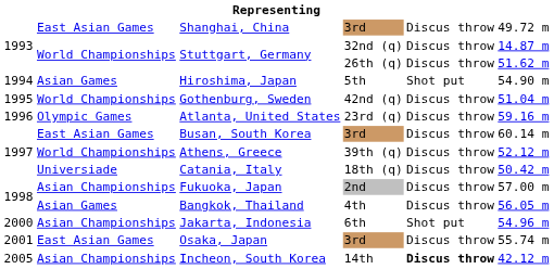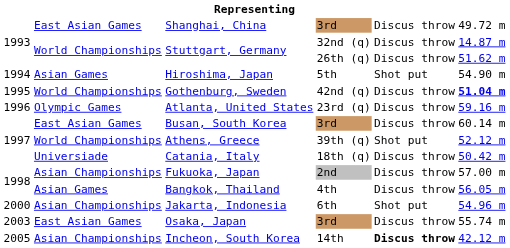Gothenburg, Sweden | column 6: normal -> bold
Athens, Greece | column 5: Discus throw -> Shot put
Osaka, Japan | column 1: 2001 -> 2003
